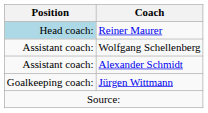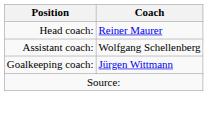Reiner Maurer | Position: lightblue background -> no background
- row: Assistant coach: | Alexander Schmidt
